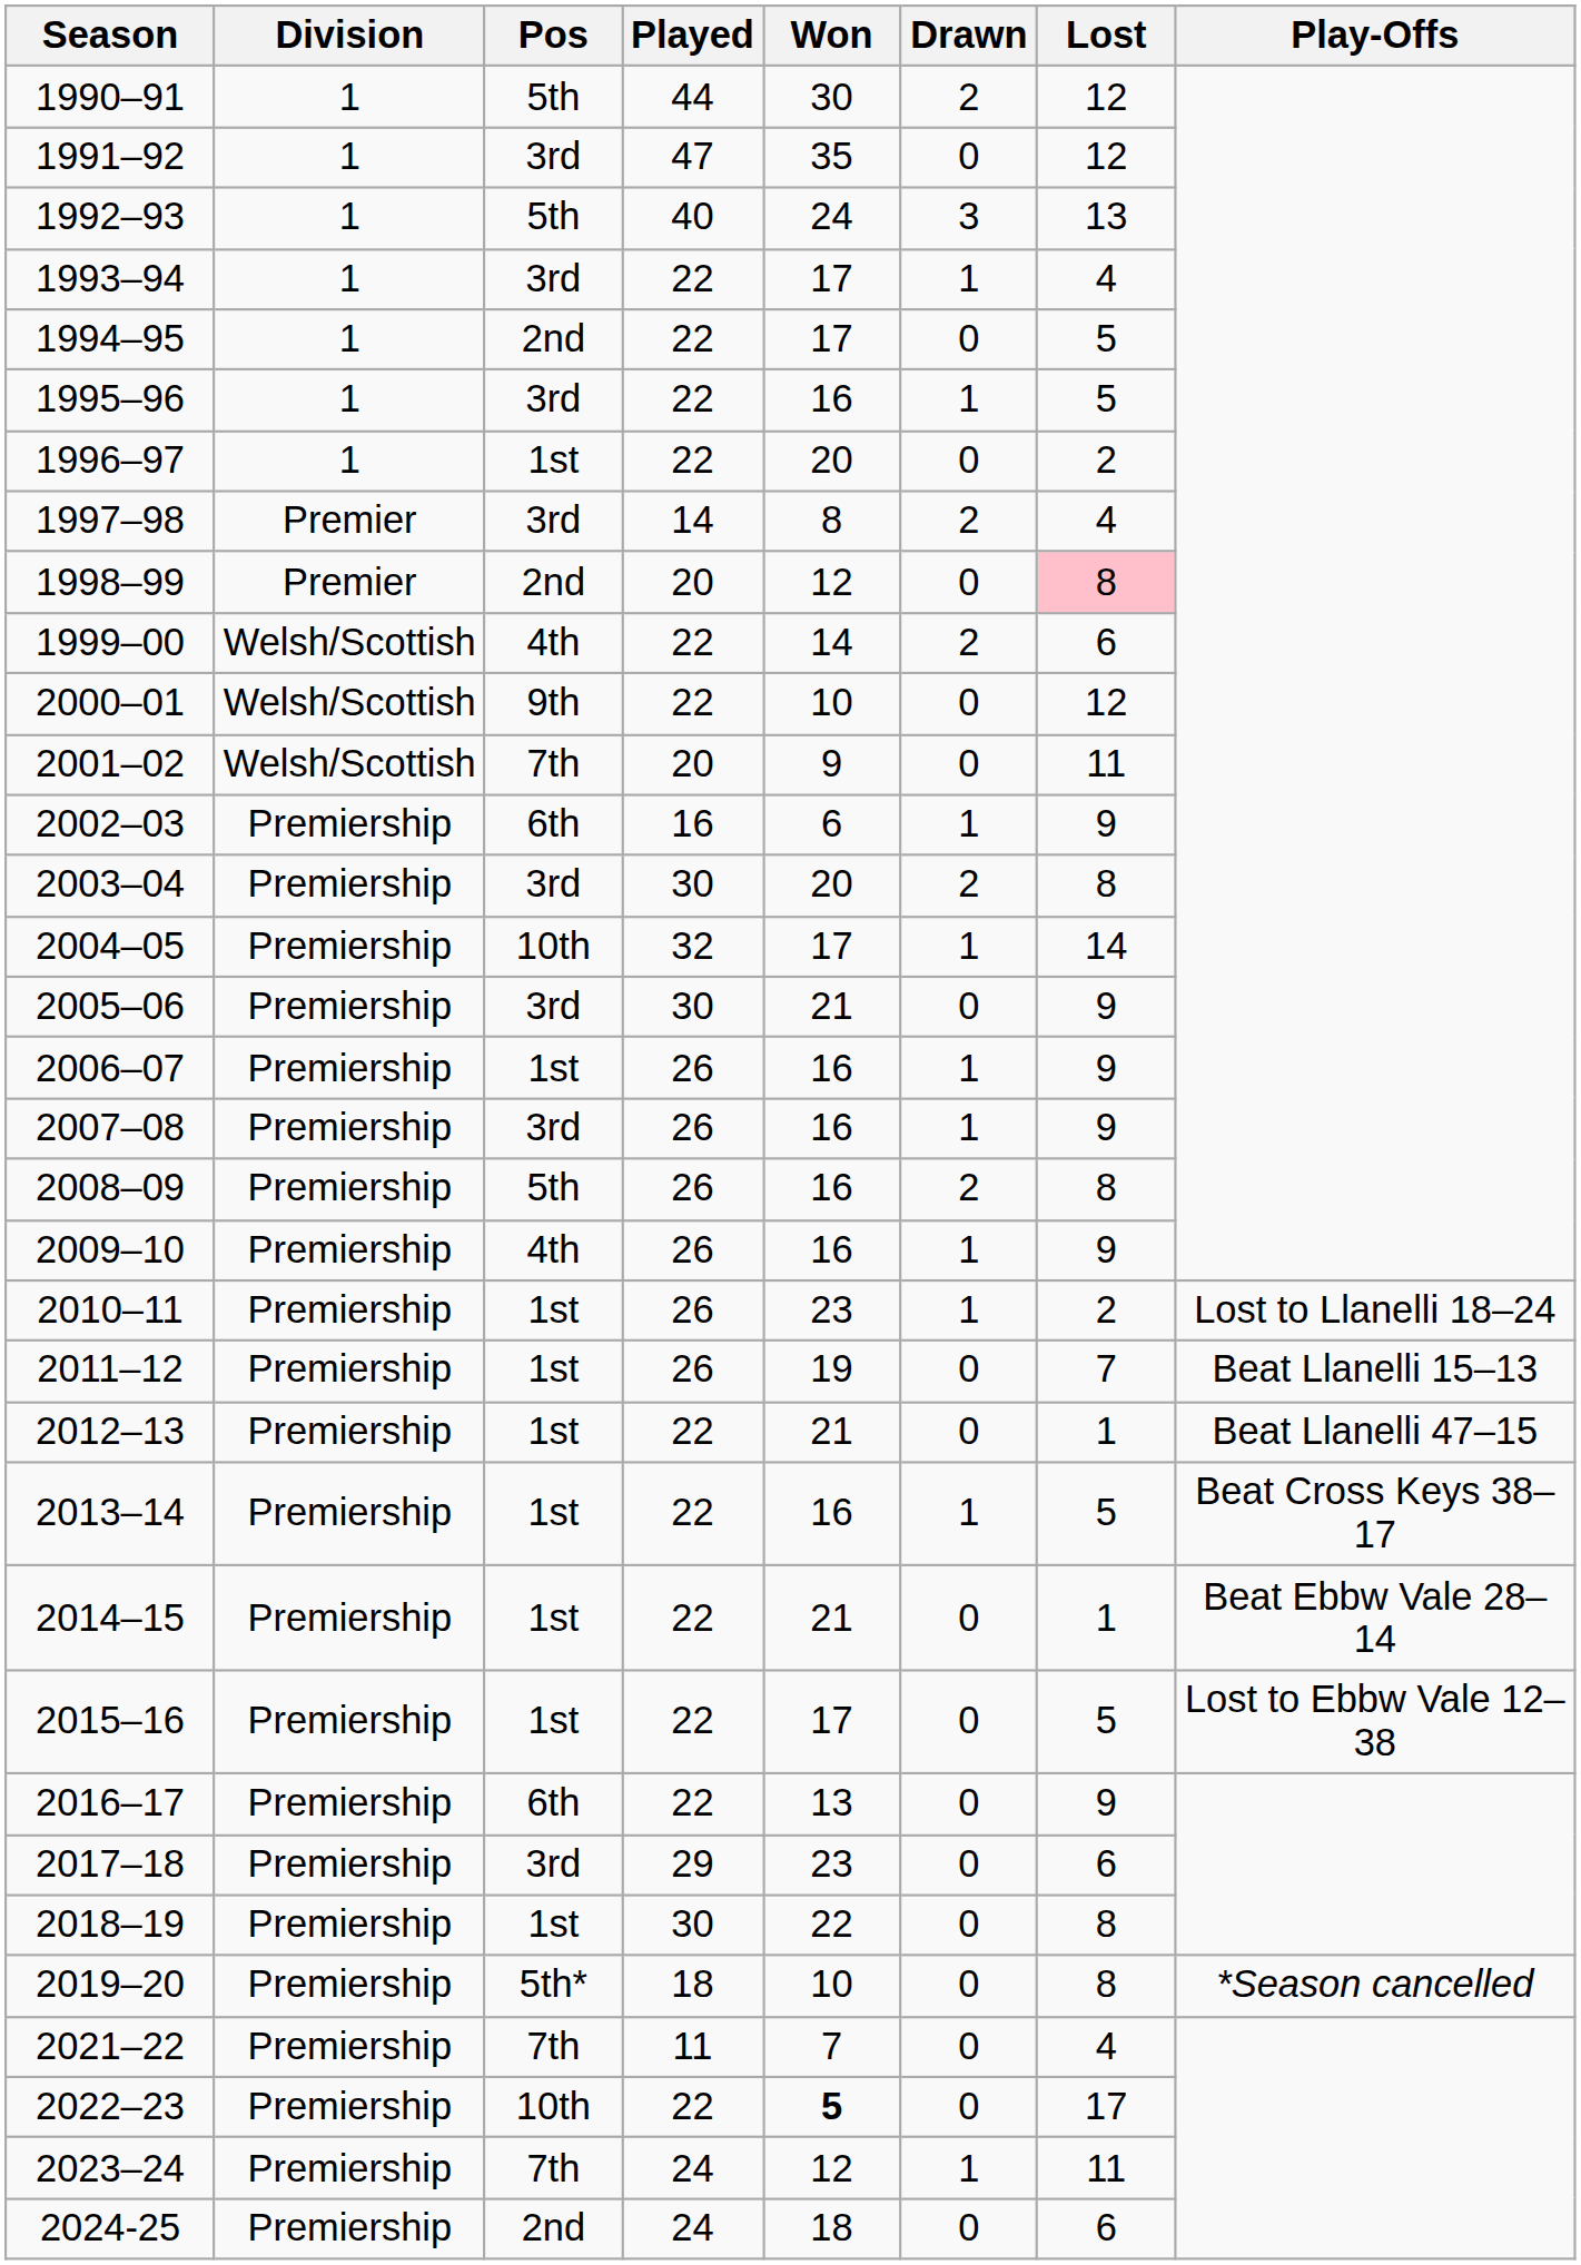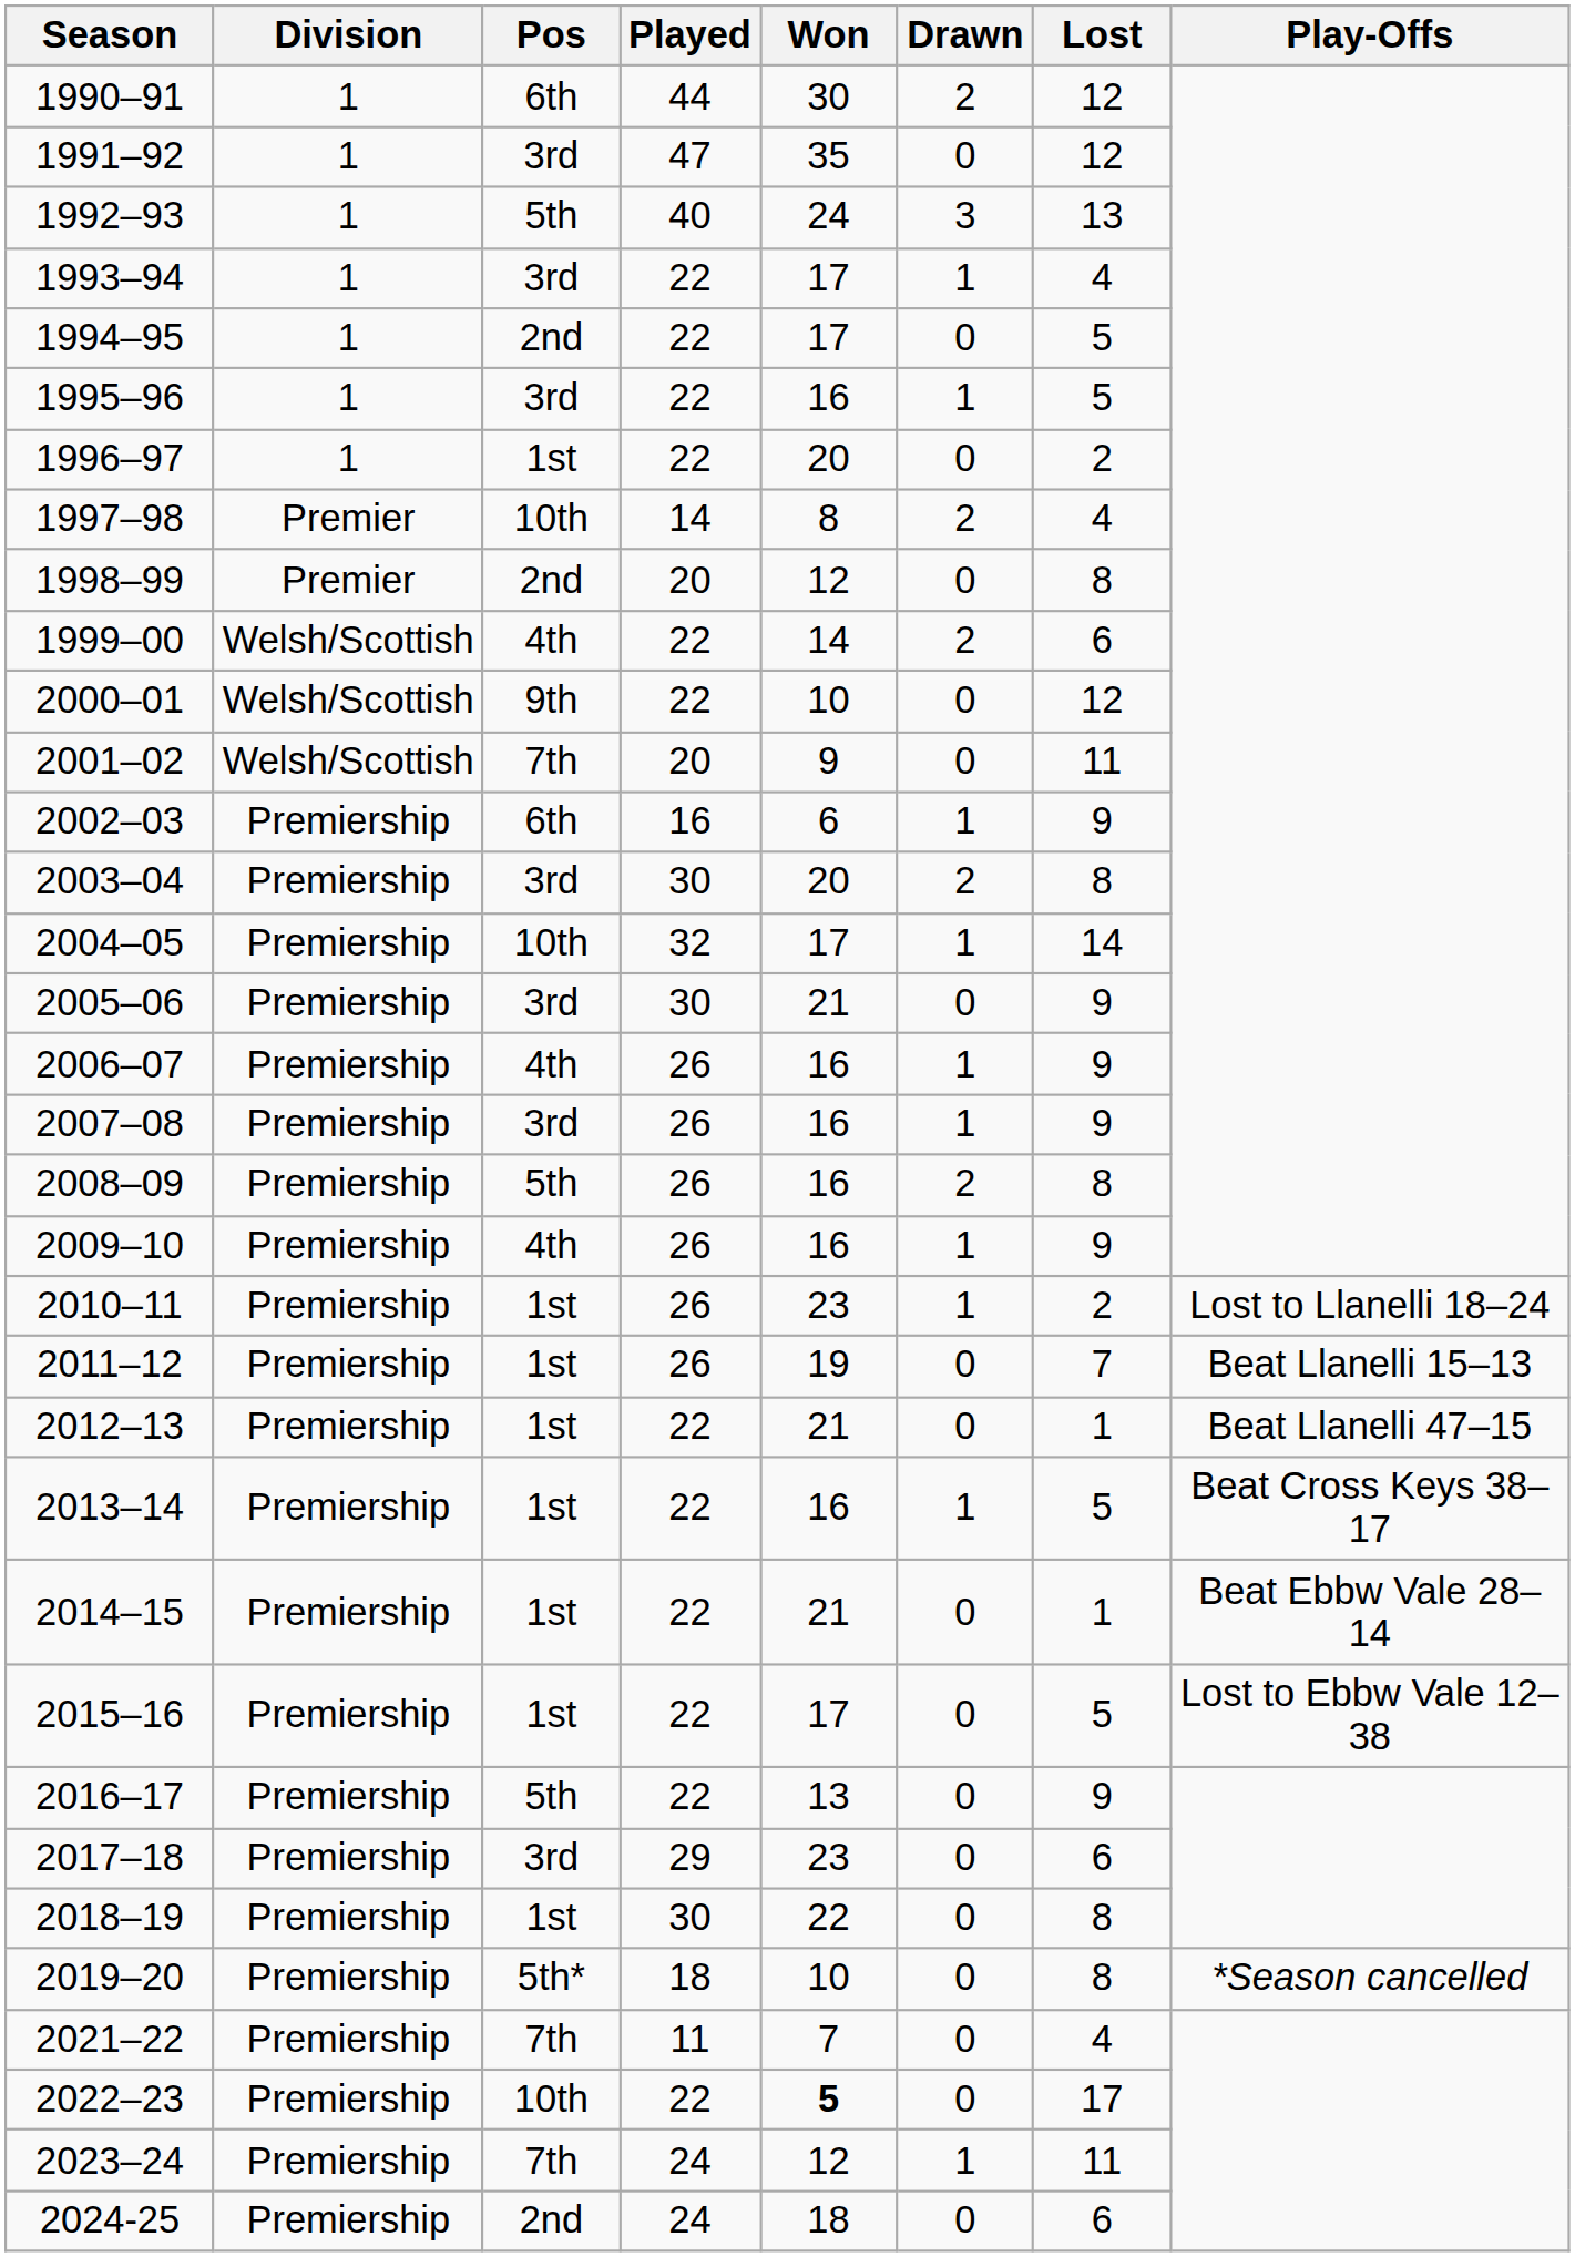1990–91 | Pos: 5th -> 6th
1997–98 | Pos: 3rd -> 10th
1998–99 | Lost: pink background -> no background
2006–07 | Pos: 1st -> 4th
2016–17 | Pos: 6th -> 5th
